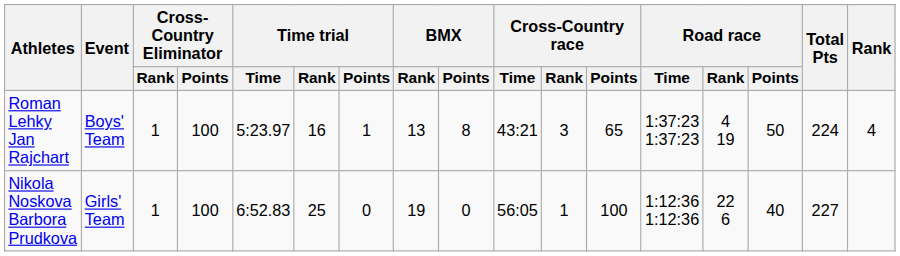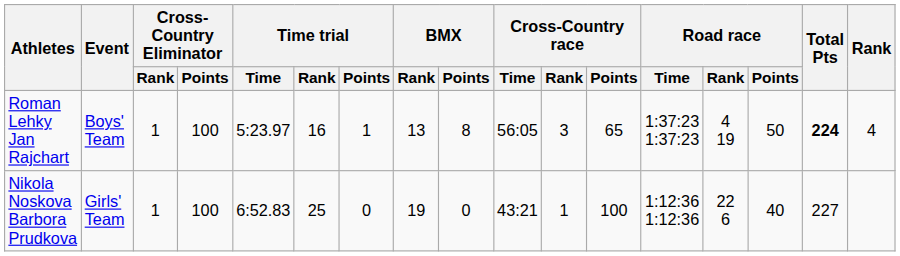Roman Lehky Jan Rajchart | Cross-Country race / Time: 43:21 -> 56:05
Roman Lehky Jan Rajchart | Total Pts: normal -> bold
Nikola Noskova Barbora Prudkova | Cross-Country race / Time: 56:05 -> 43:21
